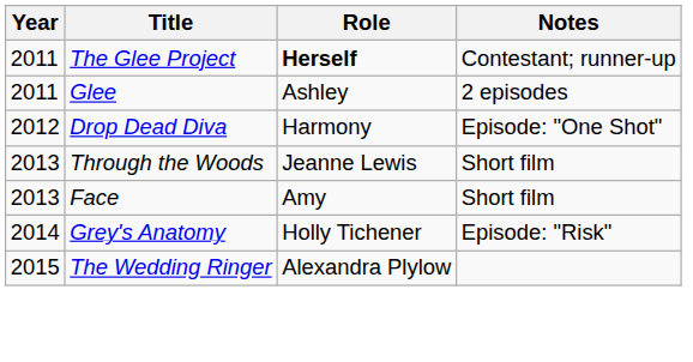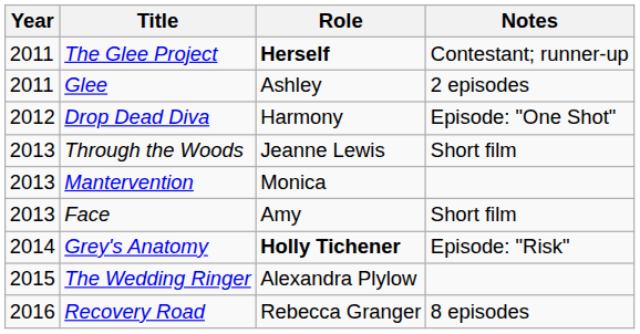+ row: 2013 | Mantervention | Monica
Grey's Anatomy | Role: normal -> bold
+ row: 2016 | Recovery Road | Rebecca Granger | 8 episodes
